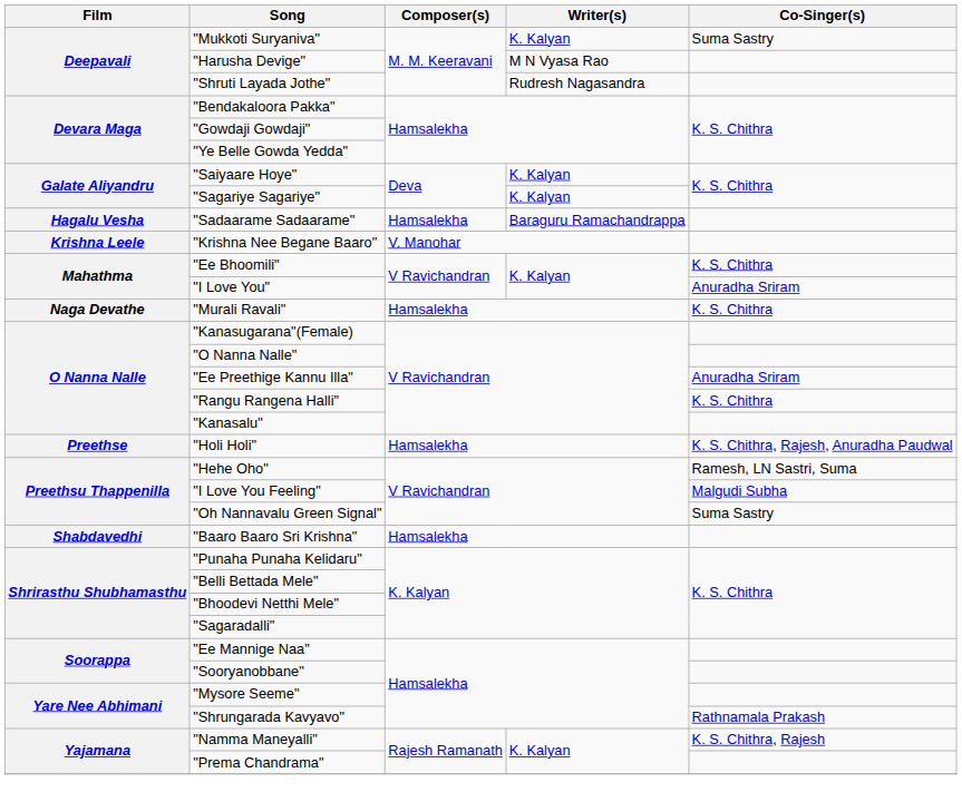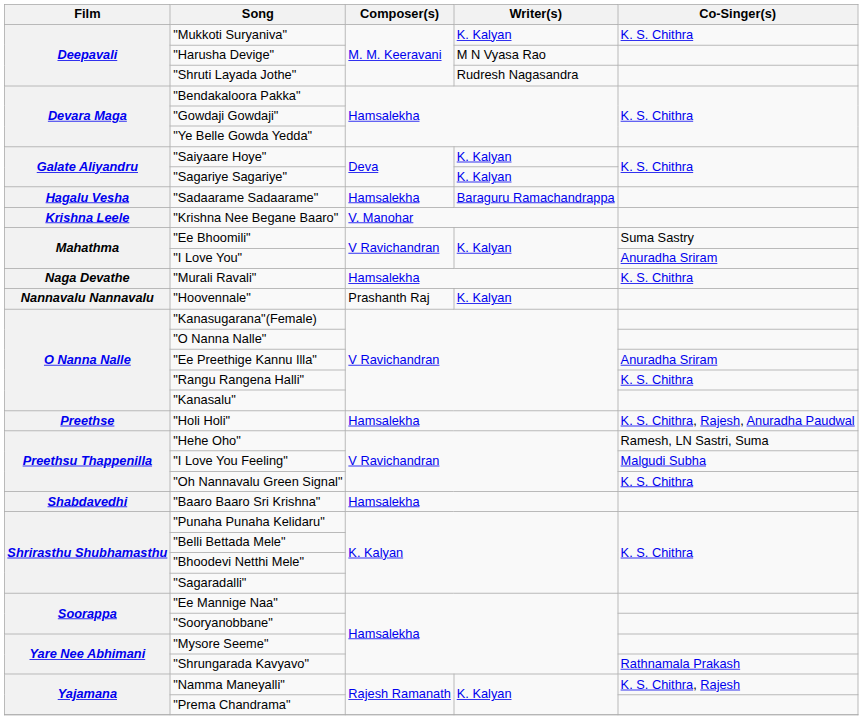"Mukkoti Suryaniva" | Co-Singer(s): Suma Sastry -> K. S. Chithra
"Ee Bhoomili" | Co-Singer(s): K. S. Chithra -> Suma Sastry
+ row: Nannavalu Nannavalu | "Hoovennale" | Prashanth Raj | K. Kalyan
"Oh Nannavalu Green Signal" | Co-Singer(s): Suma Sastry -> K. S. Chithra
